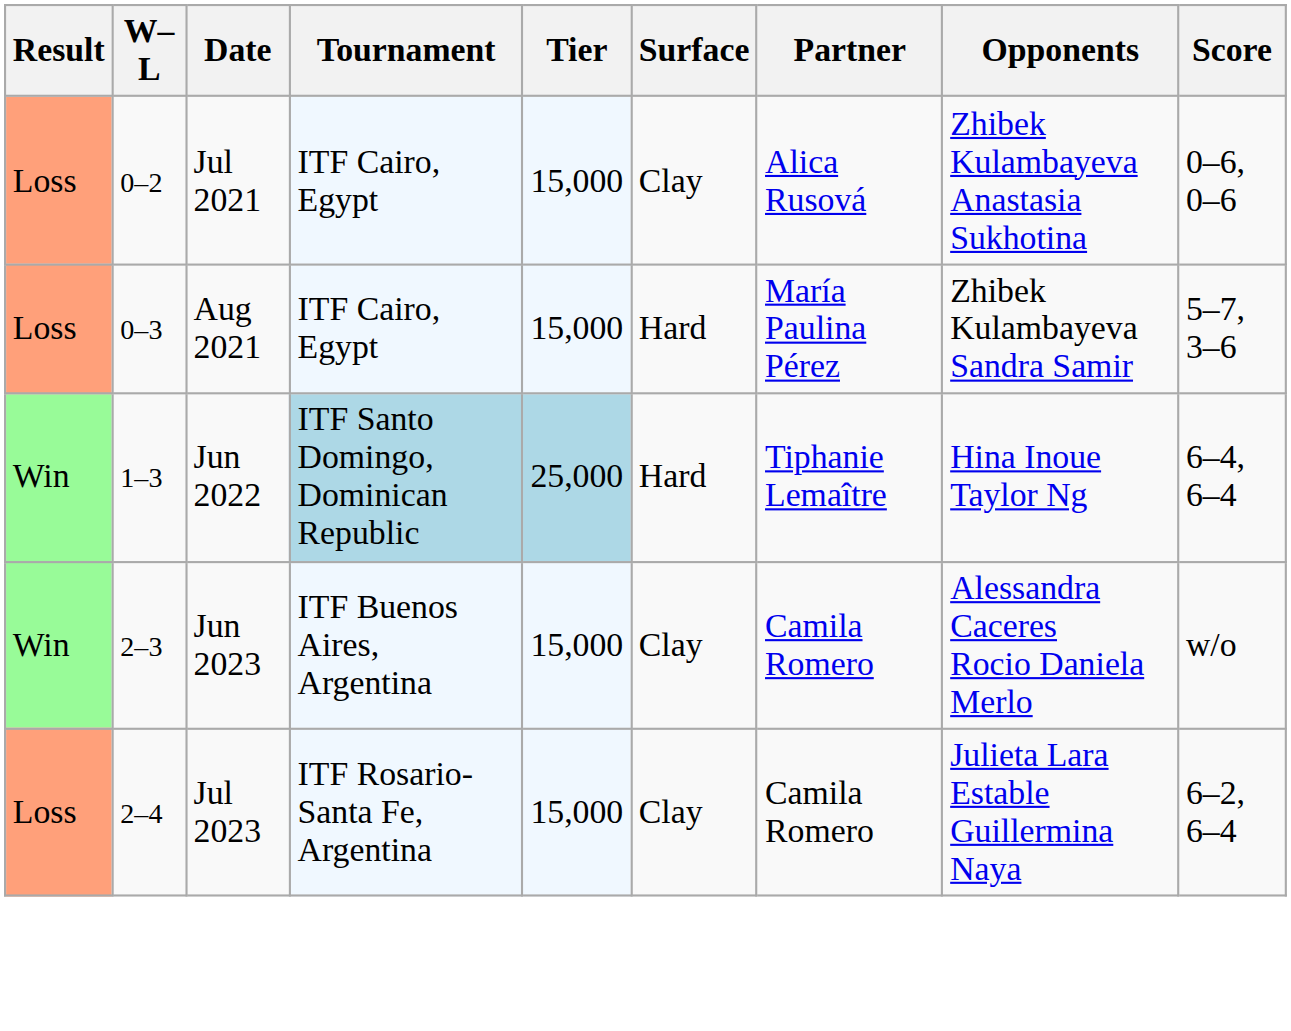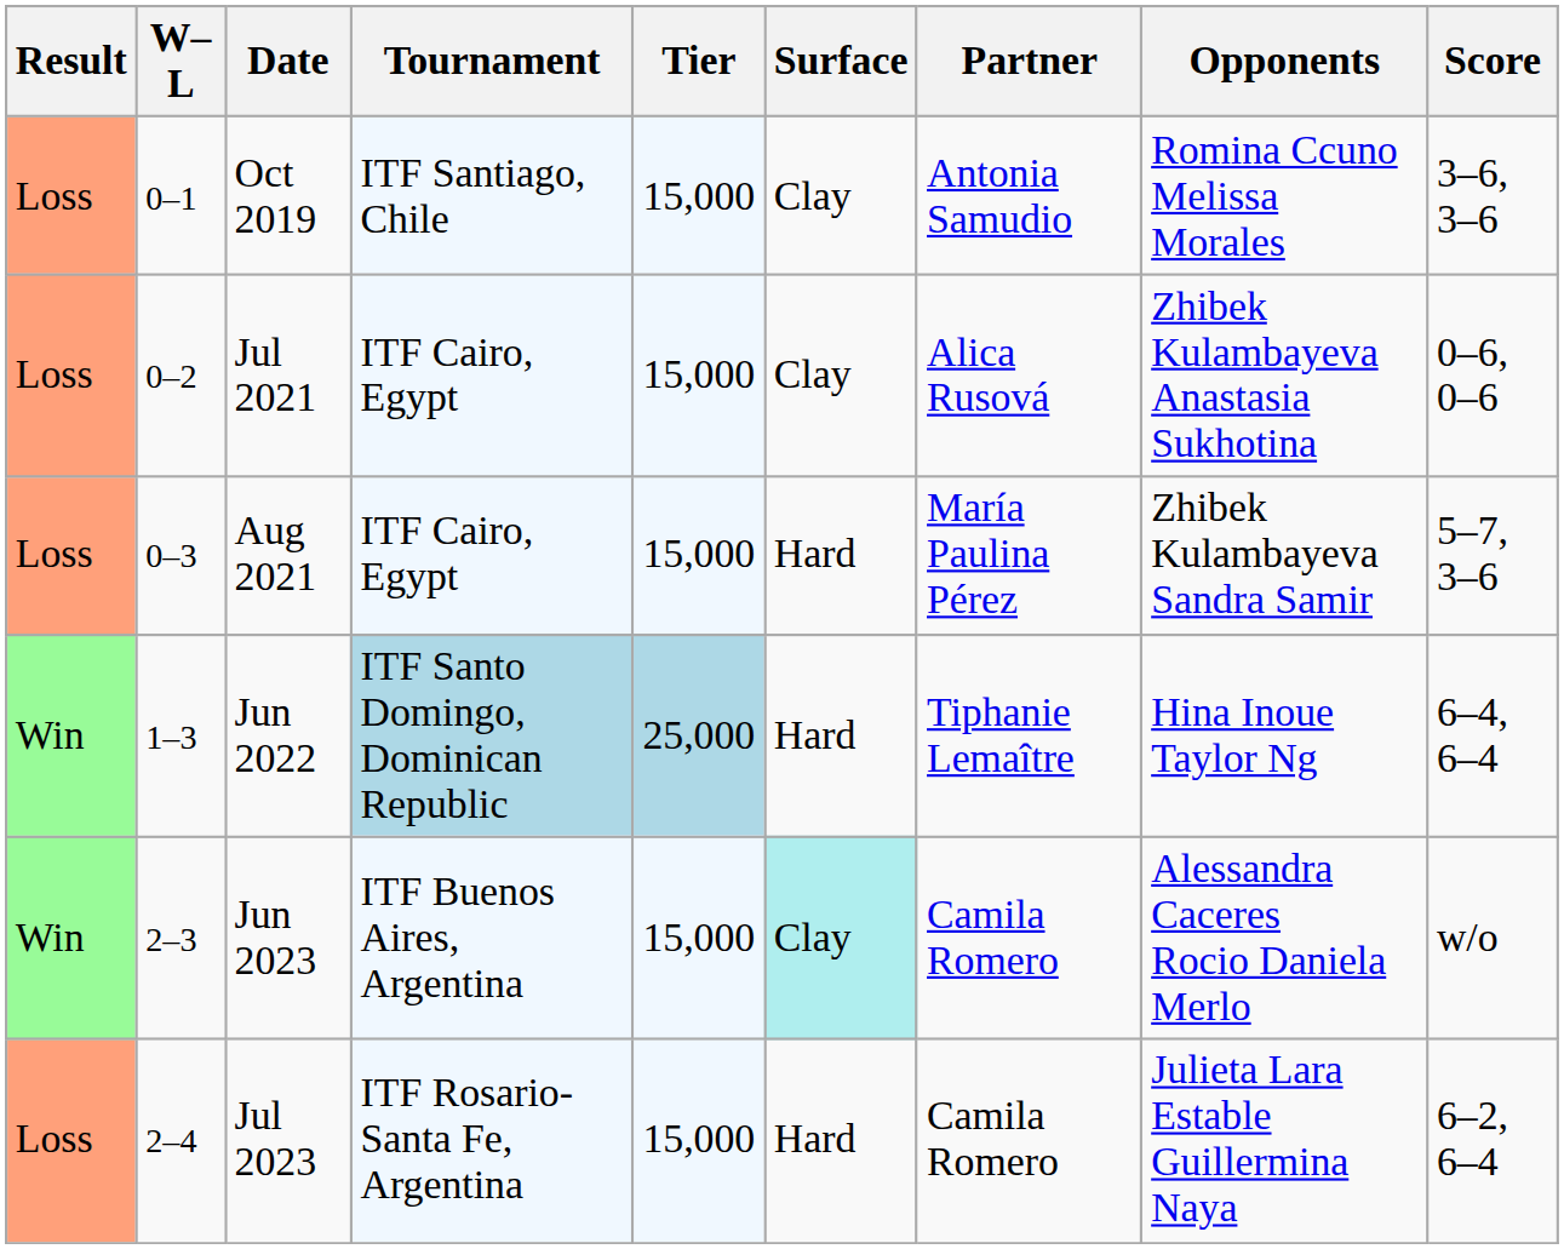+ row: Loss | 0–1 | Oct 2019 | ITF Santiago, Chile | 15,000 | Clay | Antonia Samudio | Romina Ccuno Melissa Morales | 3–6, 3–6
Jun 2023 | Surface: no background -> paleturquoise background
Jul 2023 | Surface: Clay -> Hard
